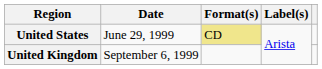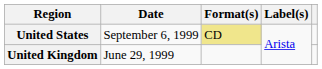United States | Date: June 29, 1999 -> September 6, 1999
United Kingdom | Date: September 6, 1999 -> June 29, 1999
